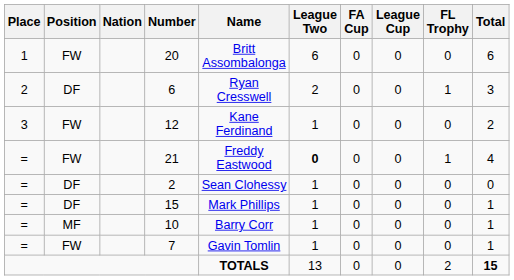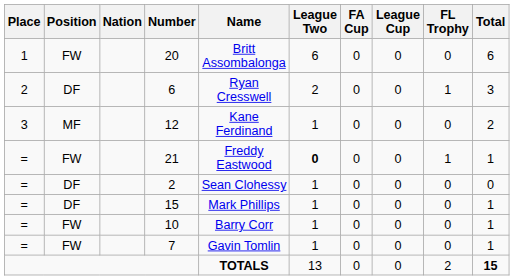12 | Position: FW -> MF
21 | Total: 4 -> 1
10 | Position: MF -> FW
